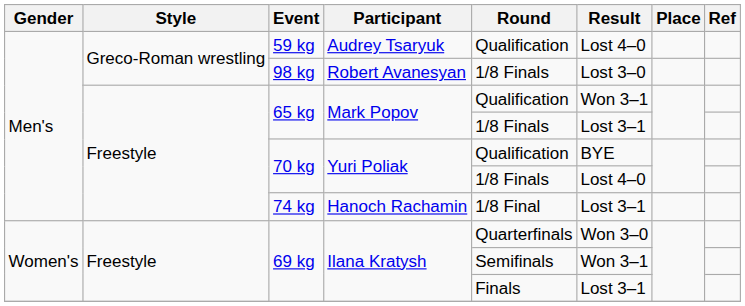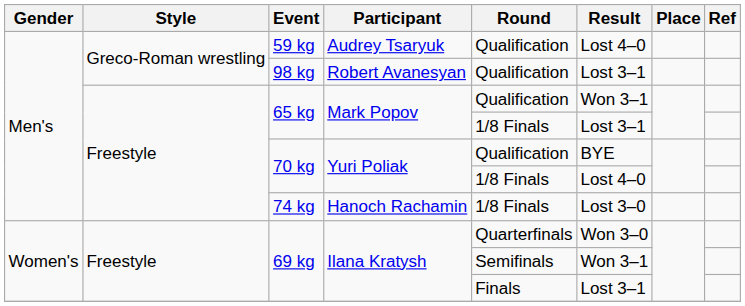98 kg | Round: 1/8 Finals -> Qualification
98 kg | Result: Lost 3–0 -> Lost 3–1
74 kg | Round: 1/8 Final -> 1/8 Finals
74 kg | Result: Lost 3–1 -> Lost 3–0
